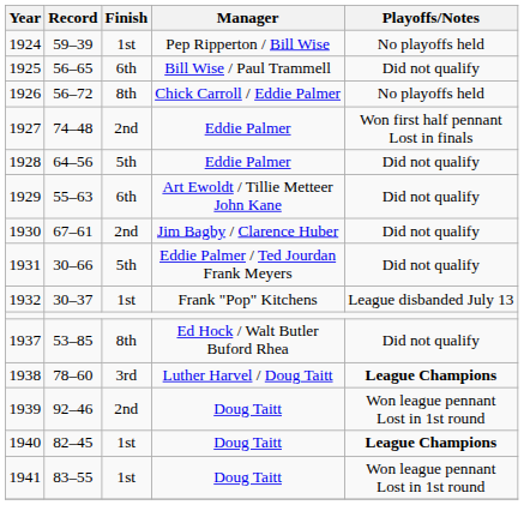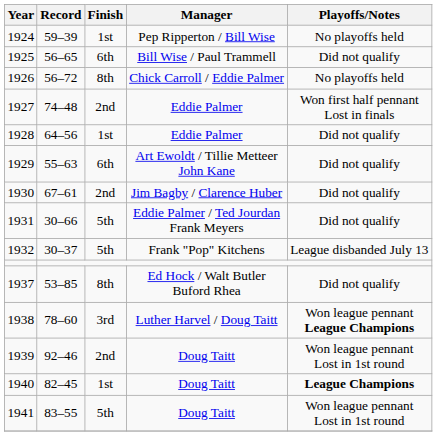1928 | Finish: 5th -> 1st
1932 | Finish: 1st -> 5th
1938 | Playoffs/Notes: League Champions -> Won league pennant League Champions
1941 | Finish: 1st -> 5th
